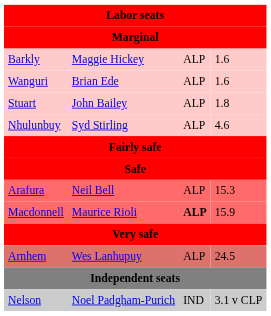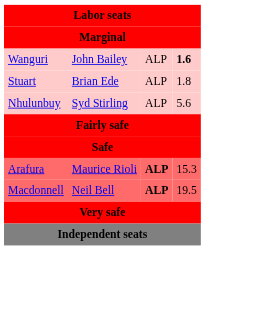- row: Barkly | Maggie Hickey | ALP | 1.6
Wanguri | column 2: Brian Ede -> John Bailey
Wanguri | column 4: normal -> bold
Stuart | column 2: John Bailey -> Brian Ede
Nhulunbuy | column 4: 4.6 -> 5.6
Arafura | column 2: Neil Bell -> Maurice Rioli
Arafura | column 3: normal -> bold
Macdonnell | column 2: Maurice Rioli -> Neil Bell
Macdonnell | column 4: 15.9 -> 19.5
- row: Arnhem | Wes Lanhupuy | ALP | 24.5
- row: Nelson | Noel Padgham-Purich | IND | 3.1 v CLP
